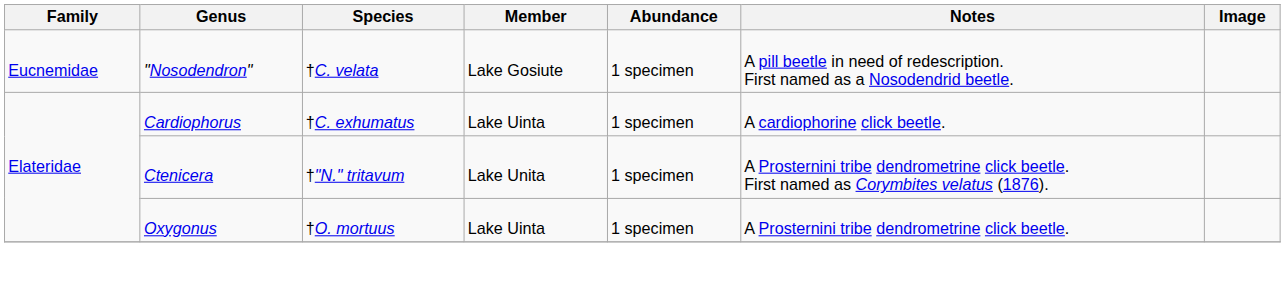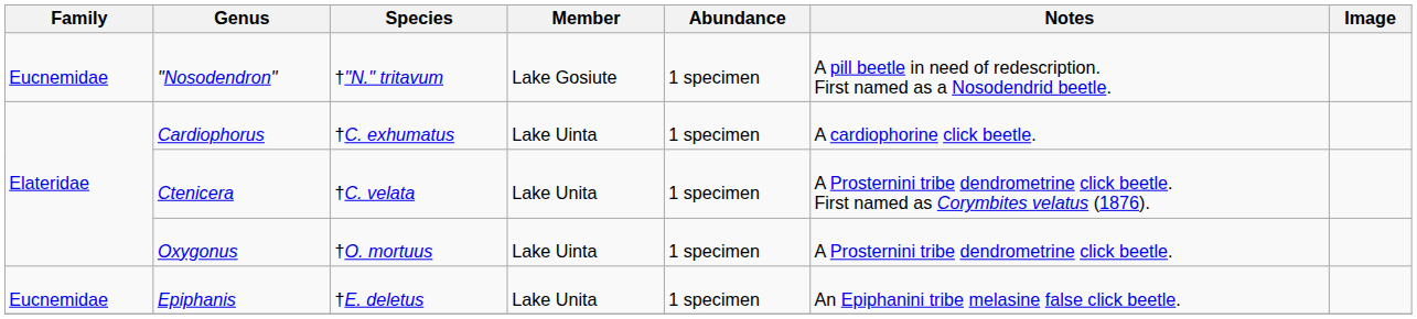"Nosodendron" | Species: †C. velata -> †"N." tritavum
Ctenicera | Species: †"N." tritavum -> †C. velata
+ row: Eucnemidae | Epiphanis | †E. deletus | Lake Unita | 1 specimen | An Epiphanini tribe melasine false click beetle.
